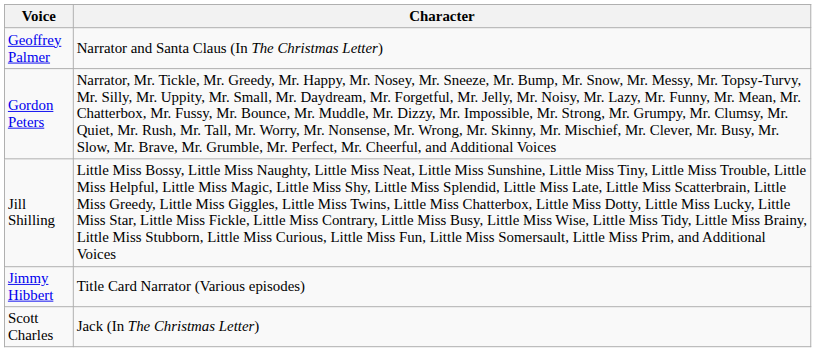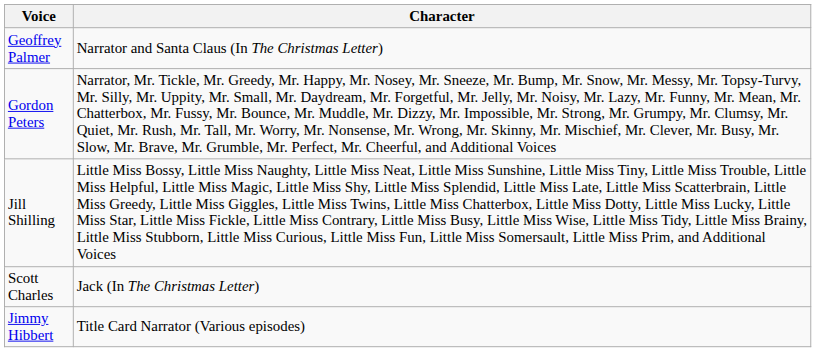rows swapped: Scott Charles <-> Jimmy Hibbert
